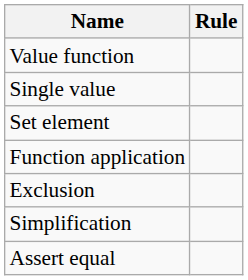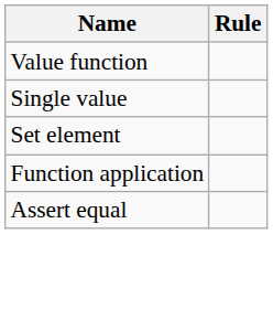- row: Exclusion
- row: Simplification
